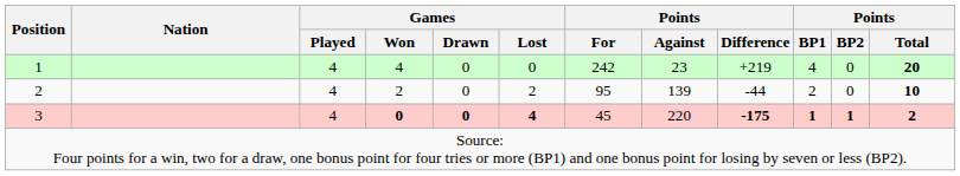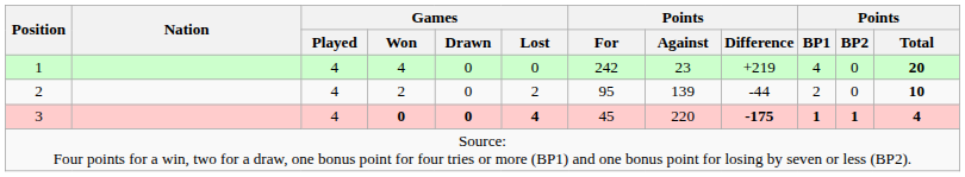3 | Points / Total: 2 -> 4
